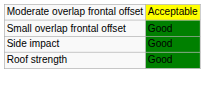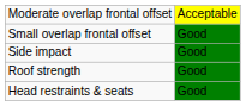+ row: Head restraints & seats | Good
